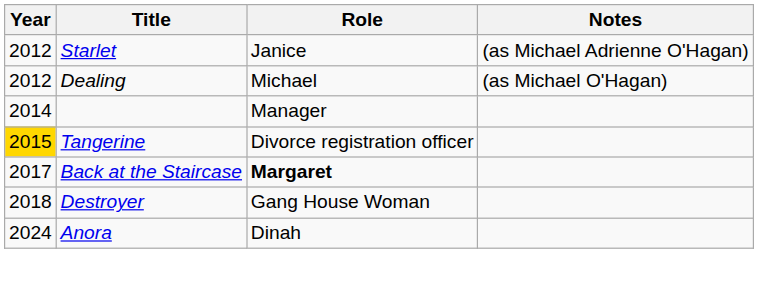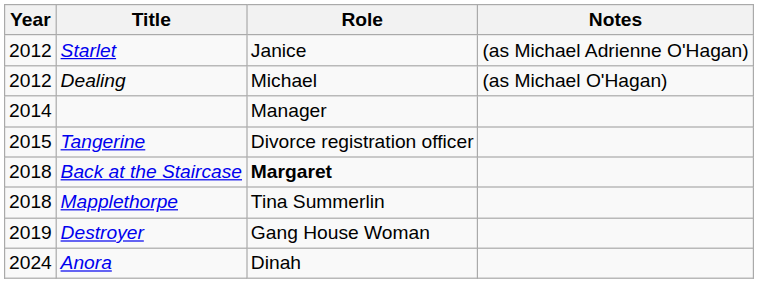Tangerine | Year: gold background -> no background
Back at the Staircase | Year: 2017 -> 2018
+ row: 2018 | Mapplethorpe | Tina Summerlin
Destroyer | Year: 2018 -> 2019
